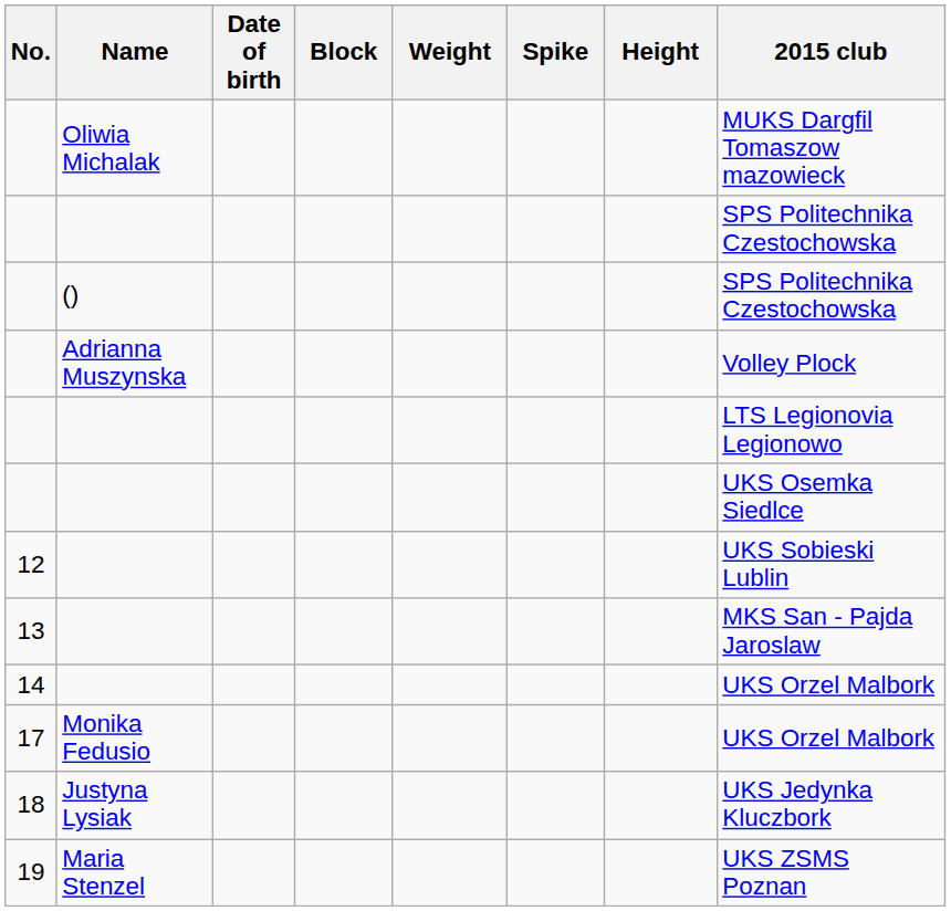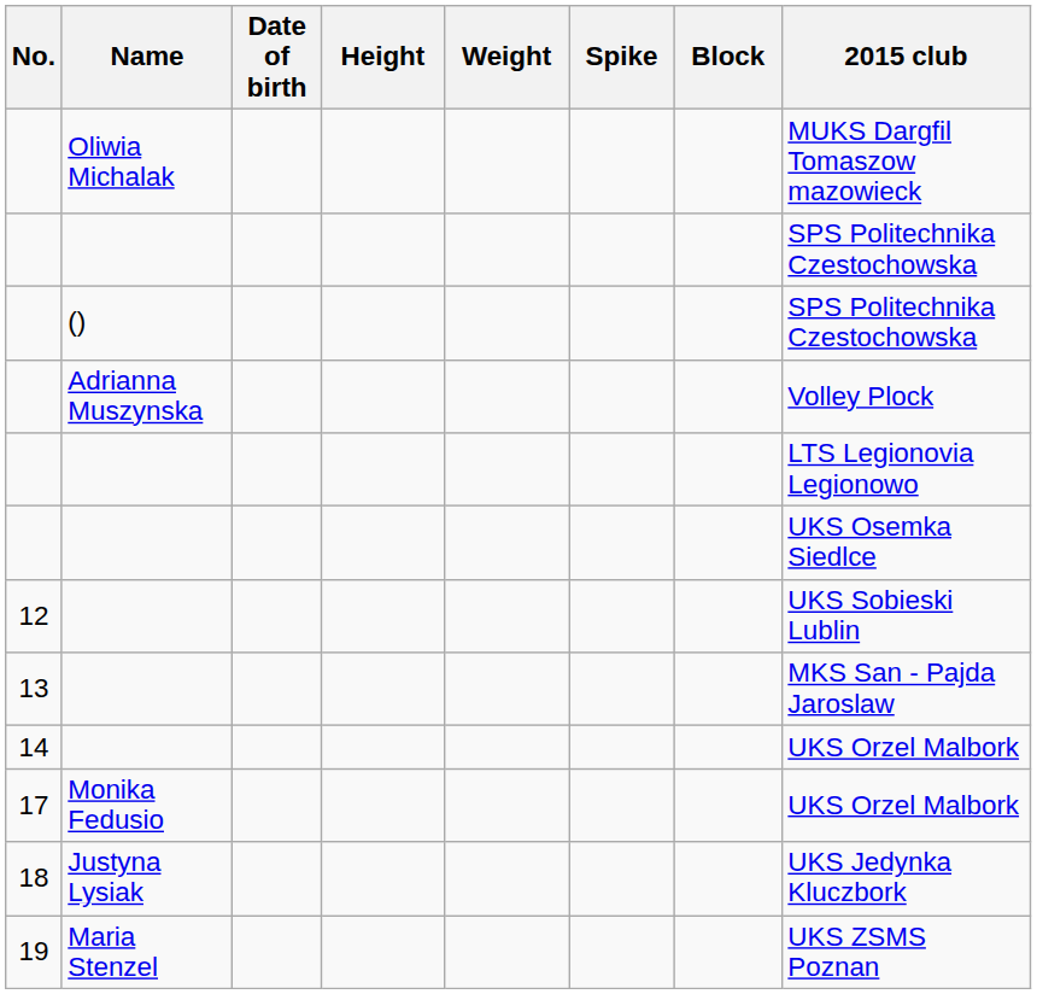columns swapped: Height <-> Block
